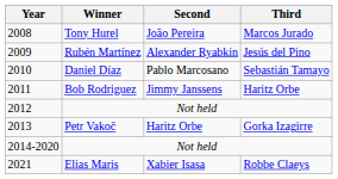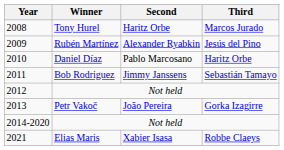2008 | Second: João Pereira -> Haritz Orbe
2010 | Third: Sebastián Tamayo -> Haritz Orbe
2011 | Third: Haritz Orbe -> Sebastián Tamayo
2013 | Second: Haritz Orbe -> João Pereira
